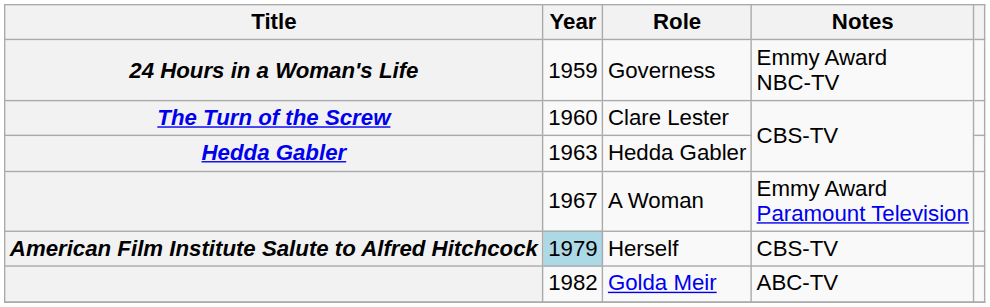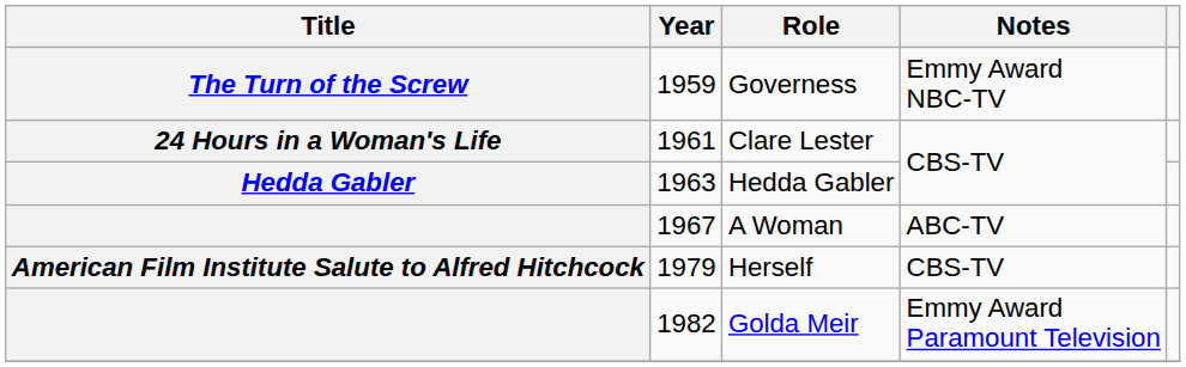Governess | Title: 24 Hours in a Woman's Life -> The Turn of the Screw
Clare Lester | Title: The Turn of the Screw -> 24 Hours in a Woman's Life
Clare Lester | Year: 1960 -> 1961
A Woman | Notes: Emmy Award Paramount Television -> ABC-TV
Herself | Year: lightblue background -> no background
Golda Meir | Notes: ABC-TV -> Emmy Award Paramount Television
